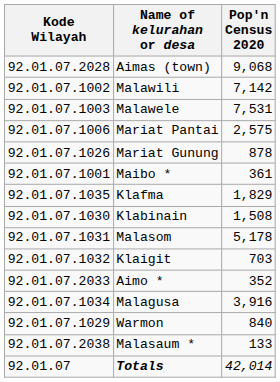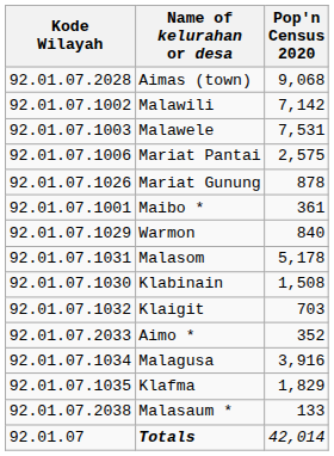rows swapped: Warmon <-> Klafma
rows swapped: Klabinain <-> Malasom
